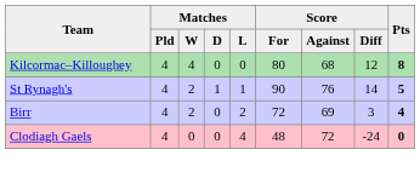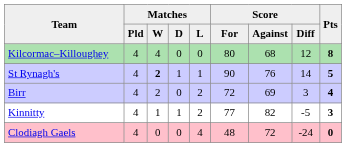St Rynagh's | Matches / W: normal -> bold
+ row: Kinnitty | 4 | 1 | 1 | 2 | 77 | 82 | -5 | 3
